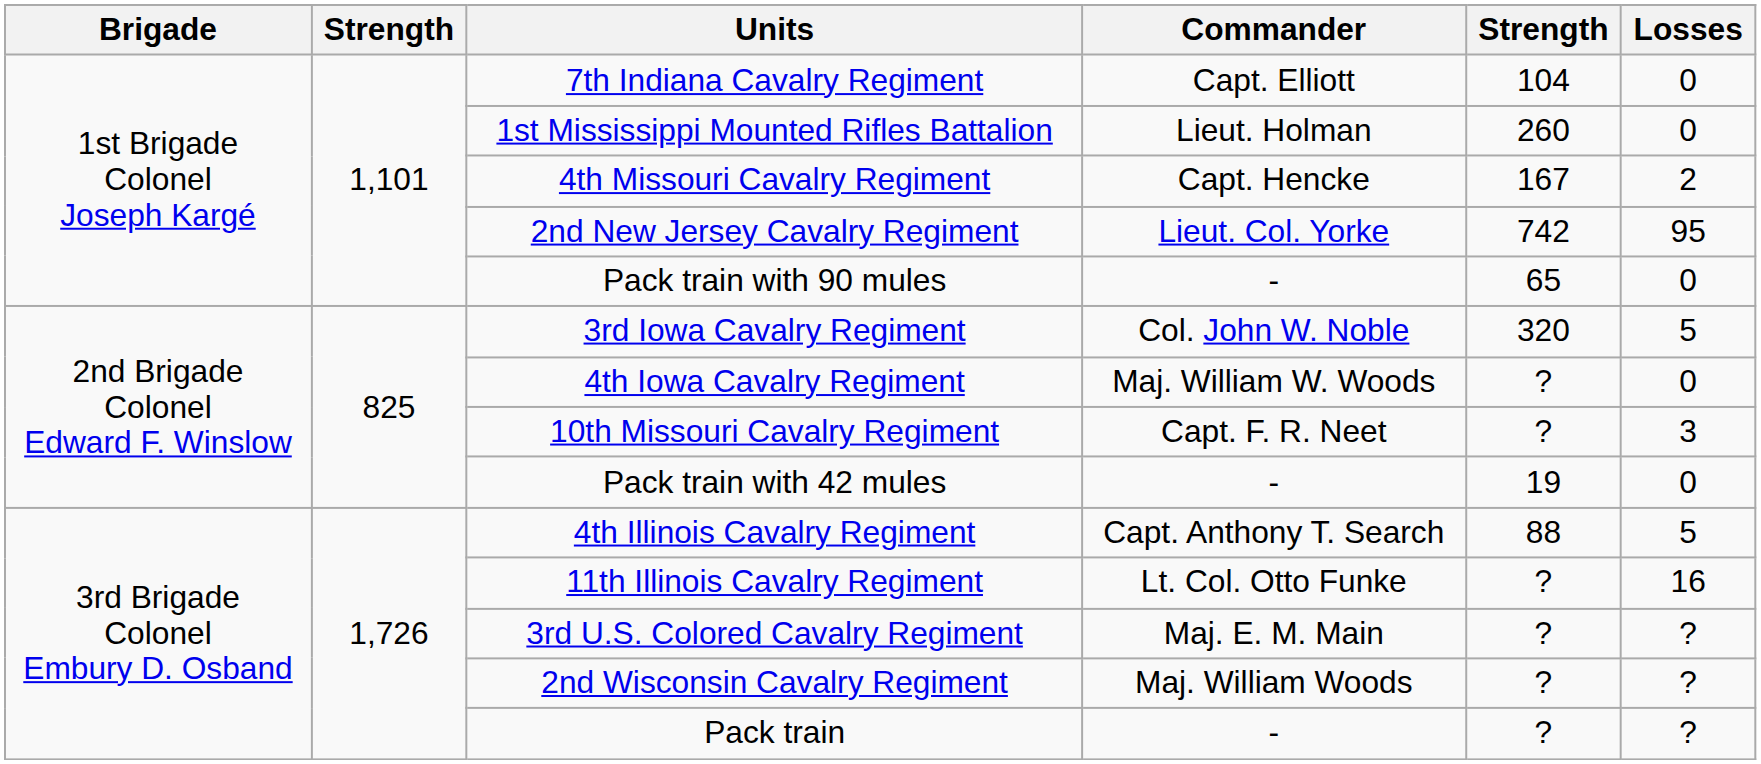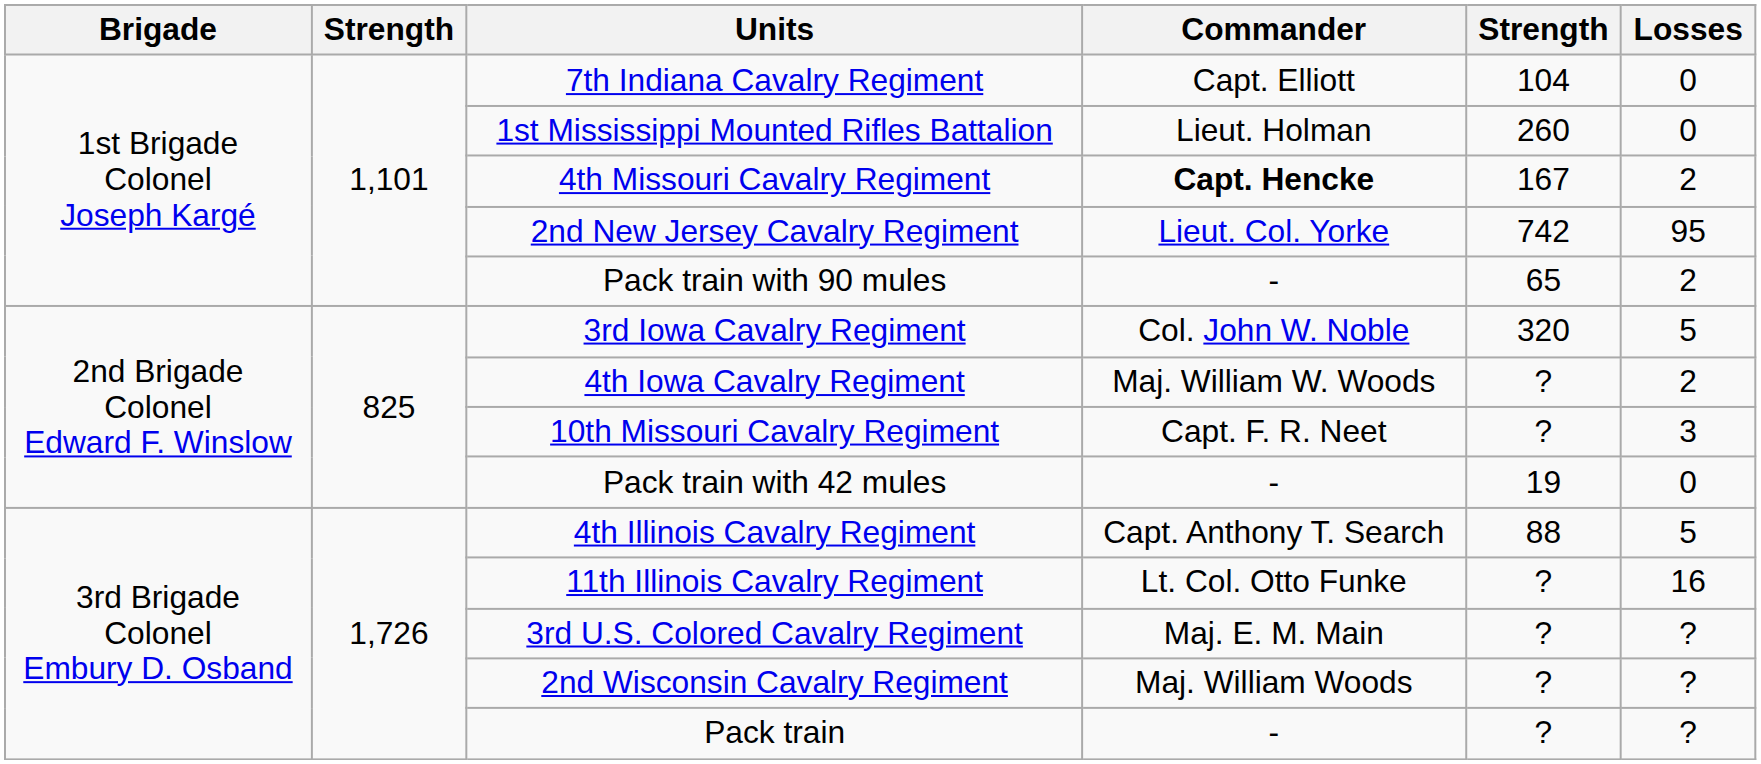4th Missouri Cavalry Regiment | Commander: normal -> bold
Pack train with 90 mules | Losses: 0 -> 2
4th Iowa Cavalry Regiment | Losses: 0 -> 2
